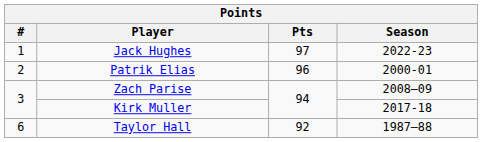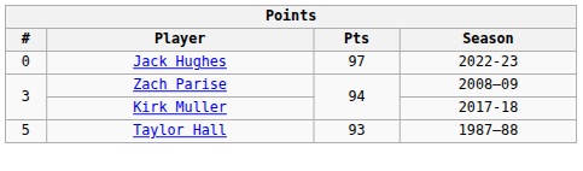Jack Hughes | #: 1 -> 0
- row: 2 | Patrik Elias | 96 | 2000-01
Taylor Hall | #: 6 -> 5
Taylor Hall | Pts: 92 -> 93
